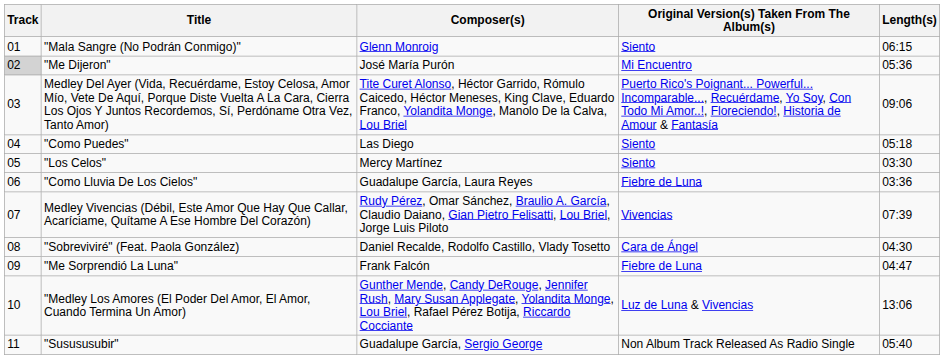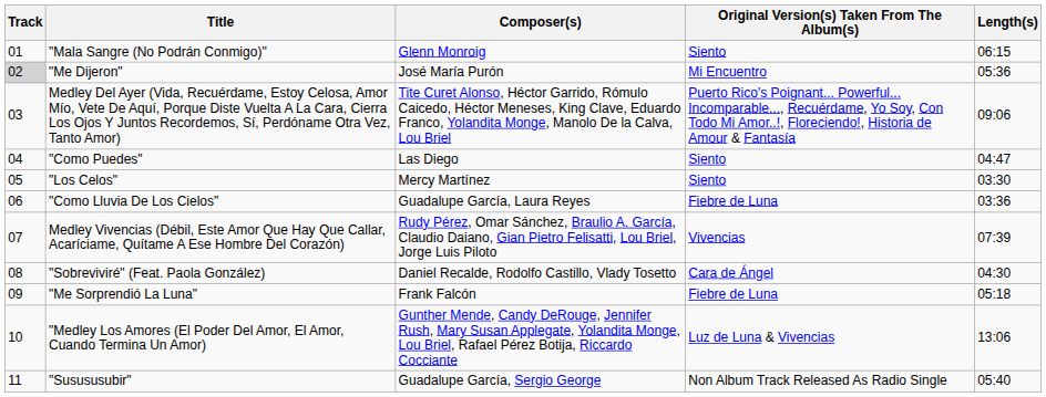"Como Puedes" | Length(s): 05:18 -> 04:47
"Me Sorprendió La Luna" | Length(s): 04:47 -> 05:18
